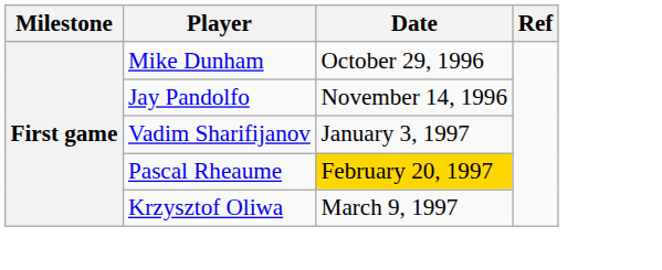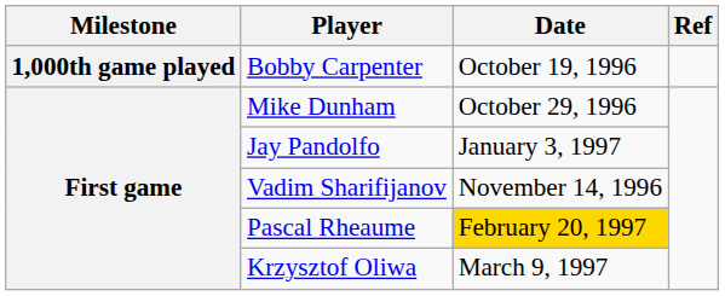+ row: 1,000th game played | Bobby Carpenter | October 19, 1996
Jay Pandolfo | Date: November 14, 1996 -> January 3, 1997
Vadim Sharifijanov | Date: January 3, 1997 -> November 14, 1996
